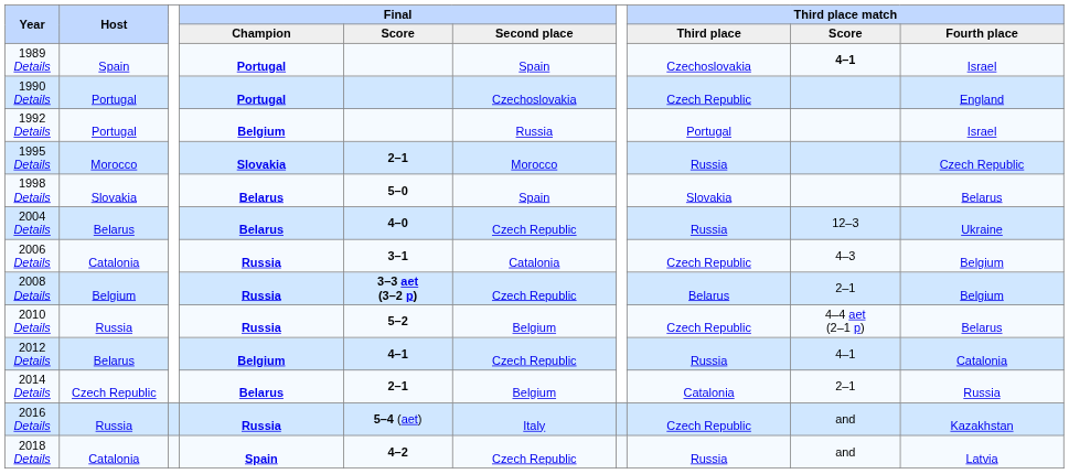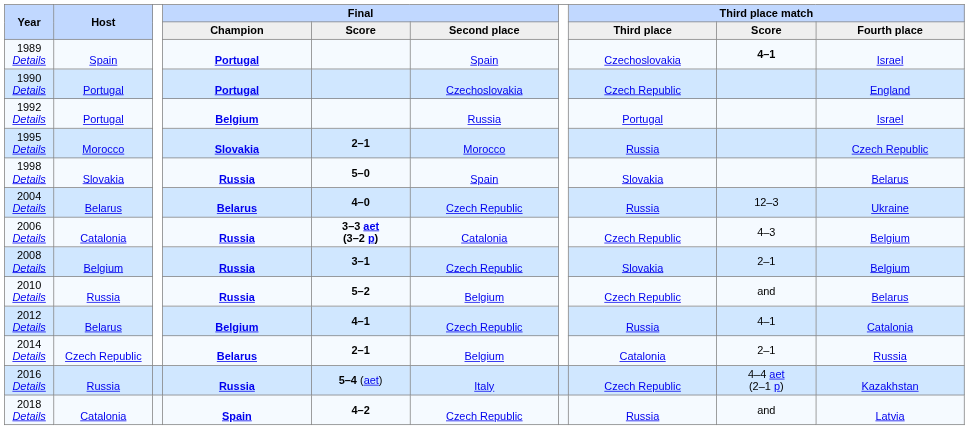1998 Details | Final / Champion: Belarus -> Russia
2006 Details | Final / Score: 3–1 -> 3–3 aet (3–2 p)
2008 Details | Final / Score: 3–3 aet (3–2 p) -> 3–1
2008 Details | Third place match / Third place: Belarus -> Slovakia
2010 Details | Third place match / Score: 4–4 aet (2–1 p) -> and
2016 Details | Third place match / Score: and -> 4–4 aet (2–1 p)
